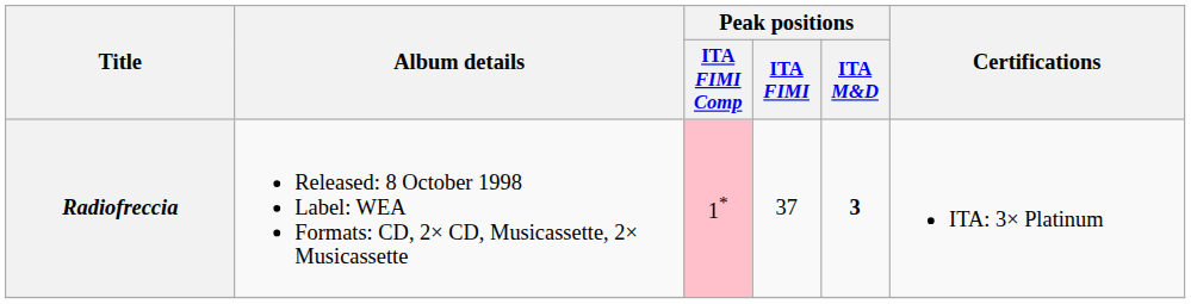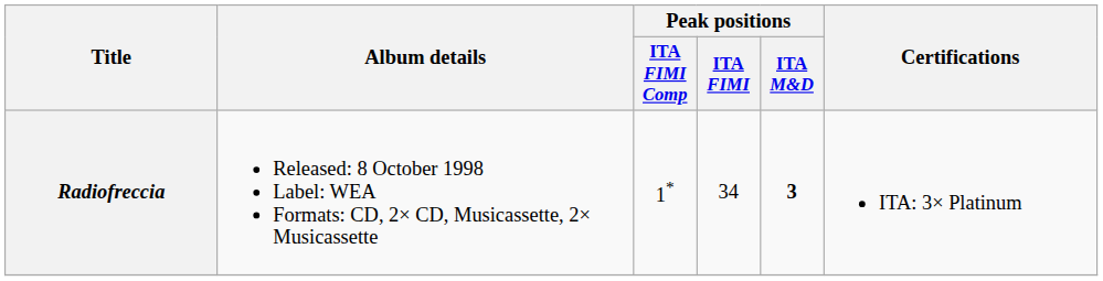Radiofreccia | Peak positions / ITA FIMI Comp: pink background -> no background
Radiofreccia | Peak positions / ITA FIMI: 37 -> 34
